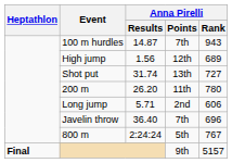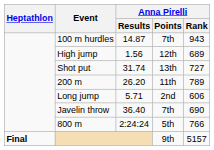200 m | Anna Pirelli / Rank: 780 -> 789
Javelin throw | Anna Pirelli / Rank: 696 -> 690
800 m | Anna Pirelli / Rank: 767 -> 766
